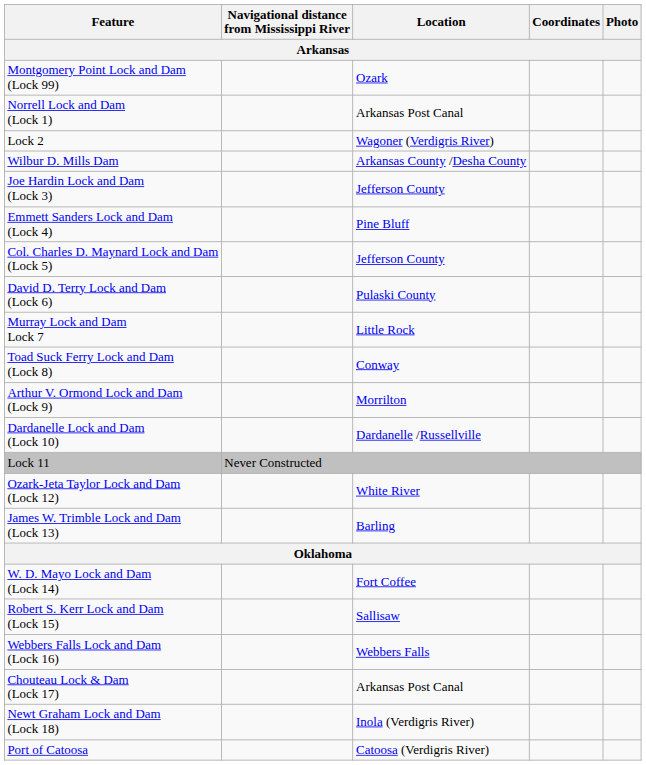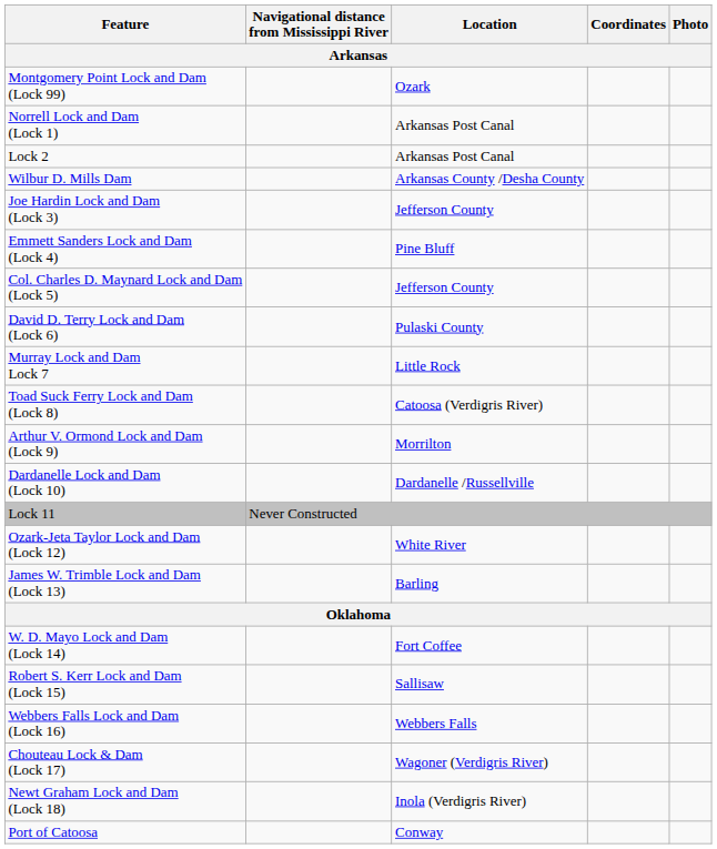Lock 2 | Location / Arkansas: Wagoner (Verdigris River) -> Arkansas Post Canal
Toad Suck Ferry Lock and Dam (Lock 8) | Location / Arkansas: Conway -> Catoosa (Verdigris River)
Chouteau Lock & Dam (Lock 17) | Location / Arkansas: Arkansas Post Canal -> Wagoner (Verdigris River)
Port of Catoosa | Location / Arkansas: Catoosa (Verdigris River) -> Conway
